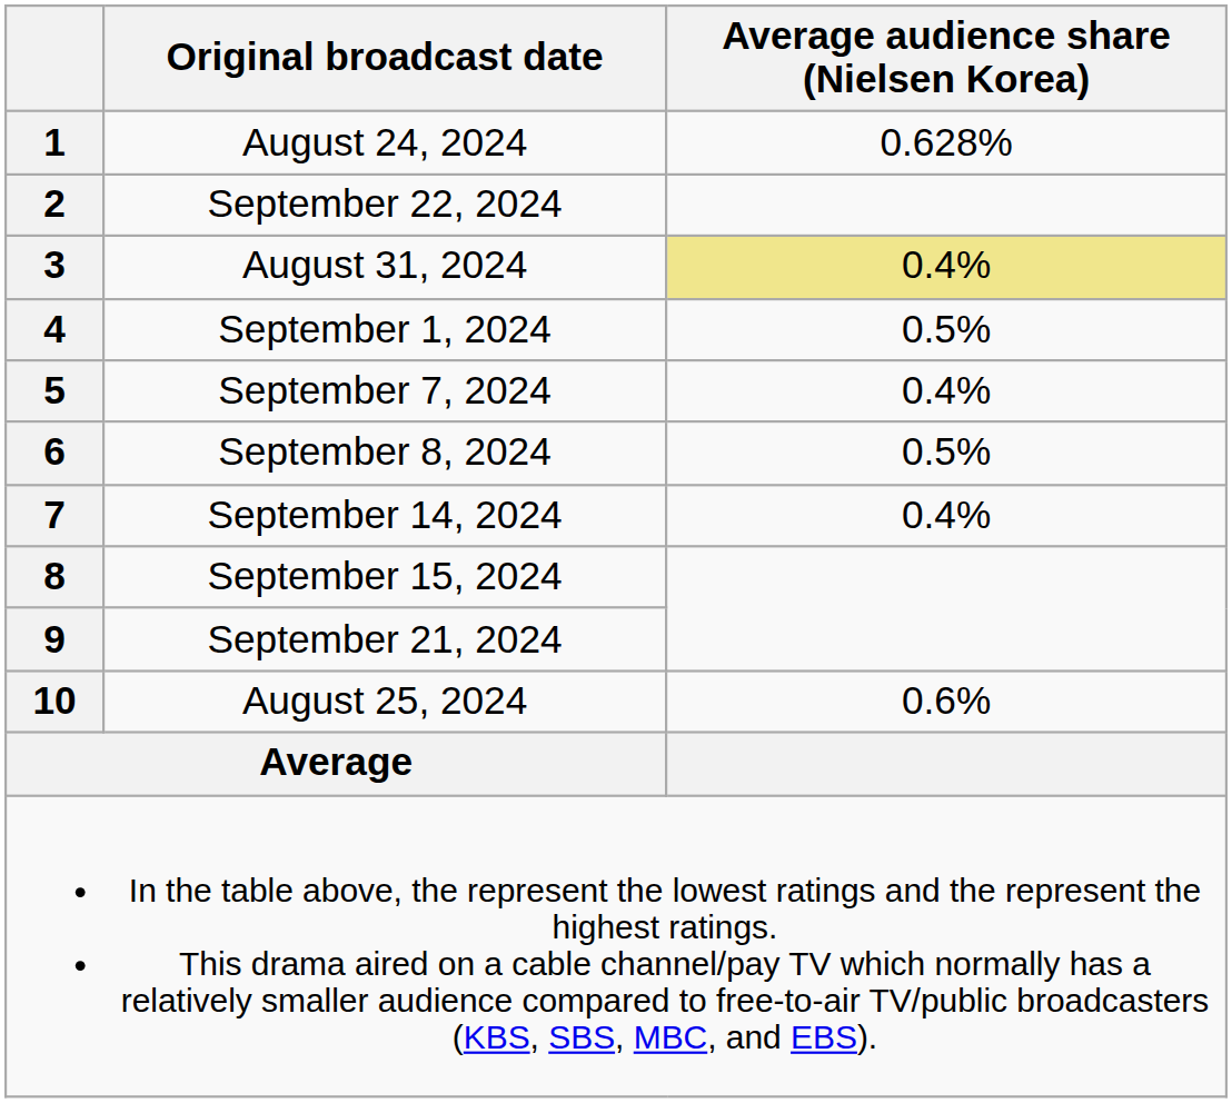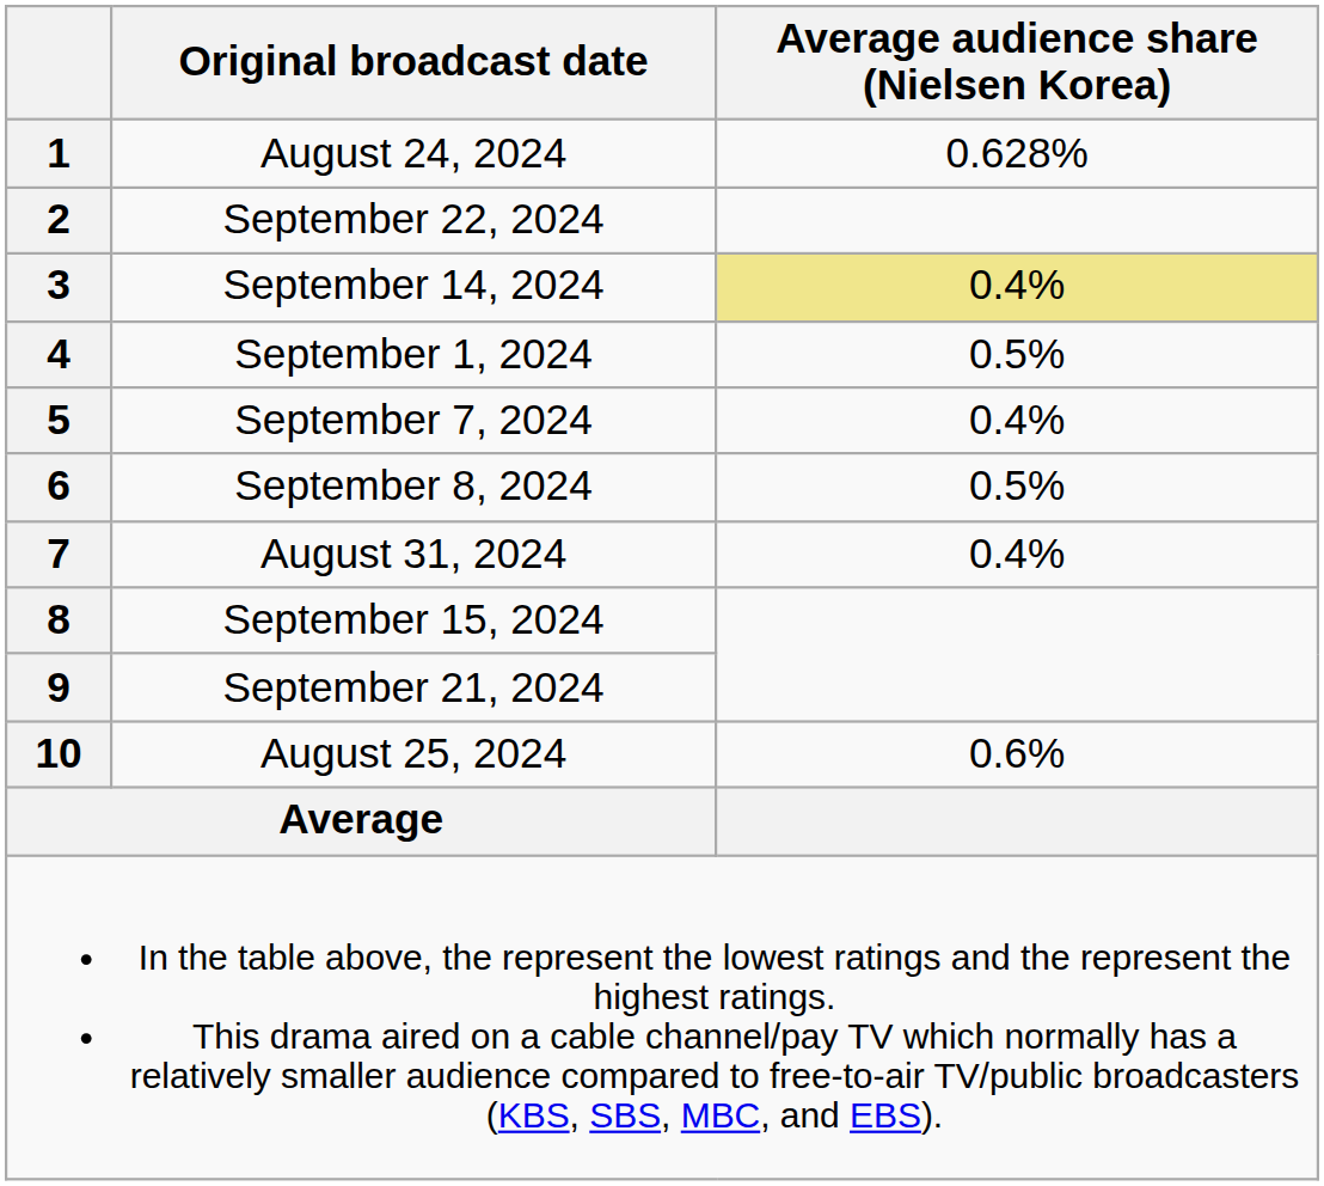3 | Original broadcast date: August 31, 2024 -> September 14, 2024
7 | Original broadcast date: September 14, 2024 -> August 31, 2024
